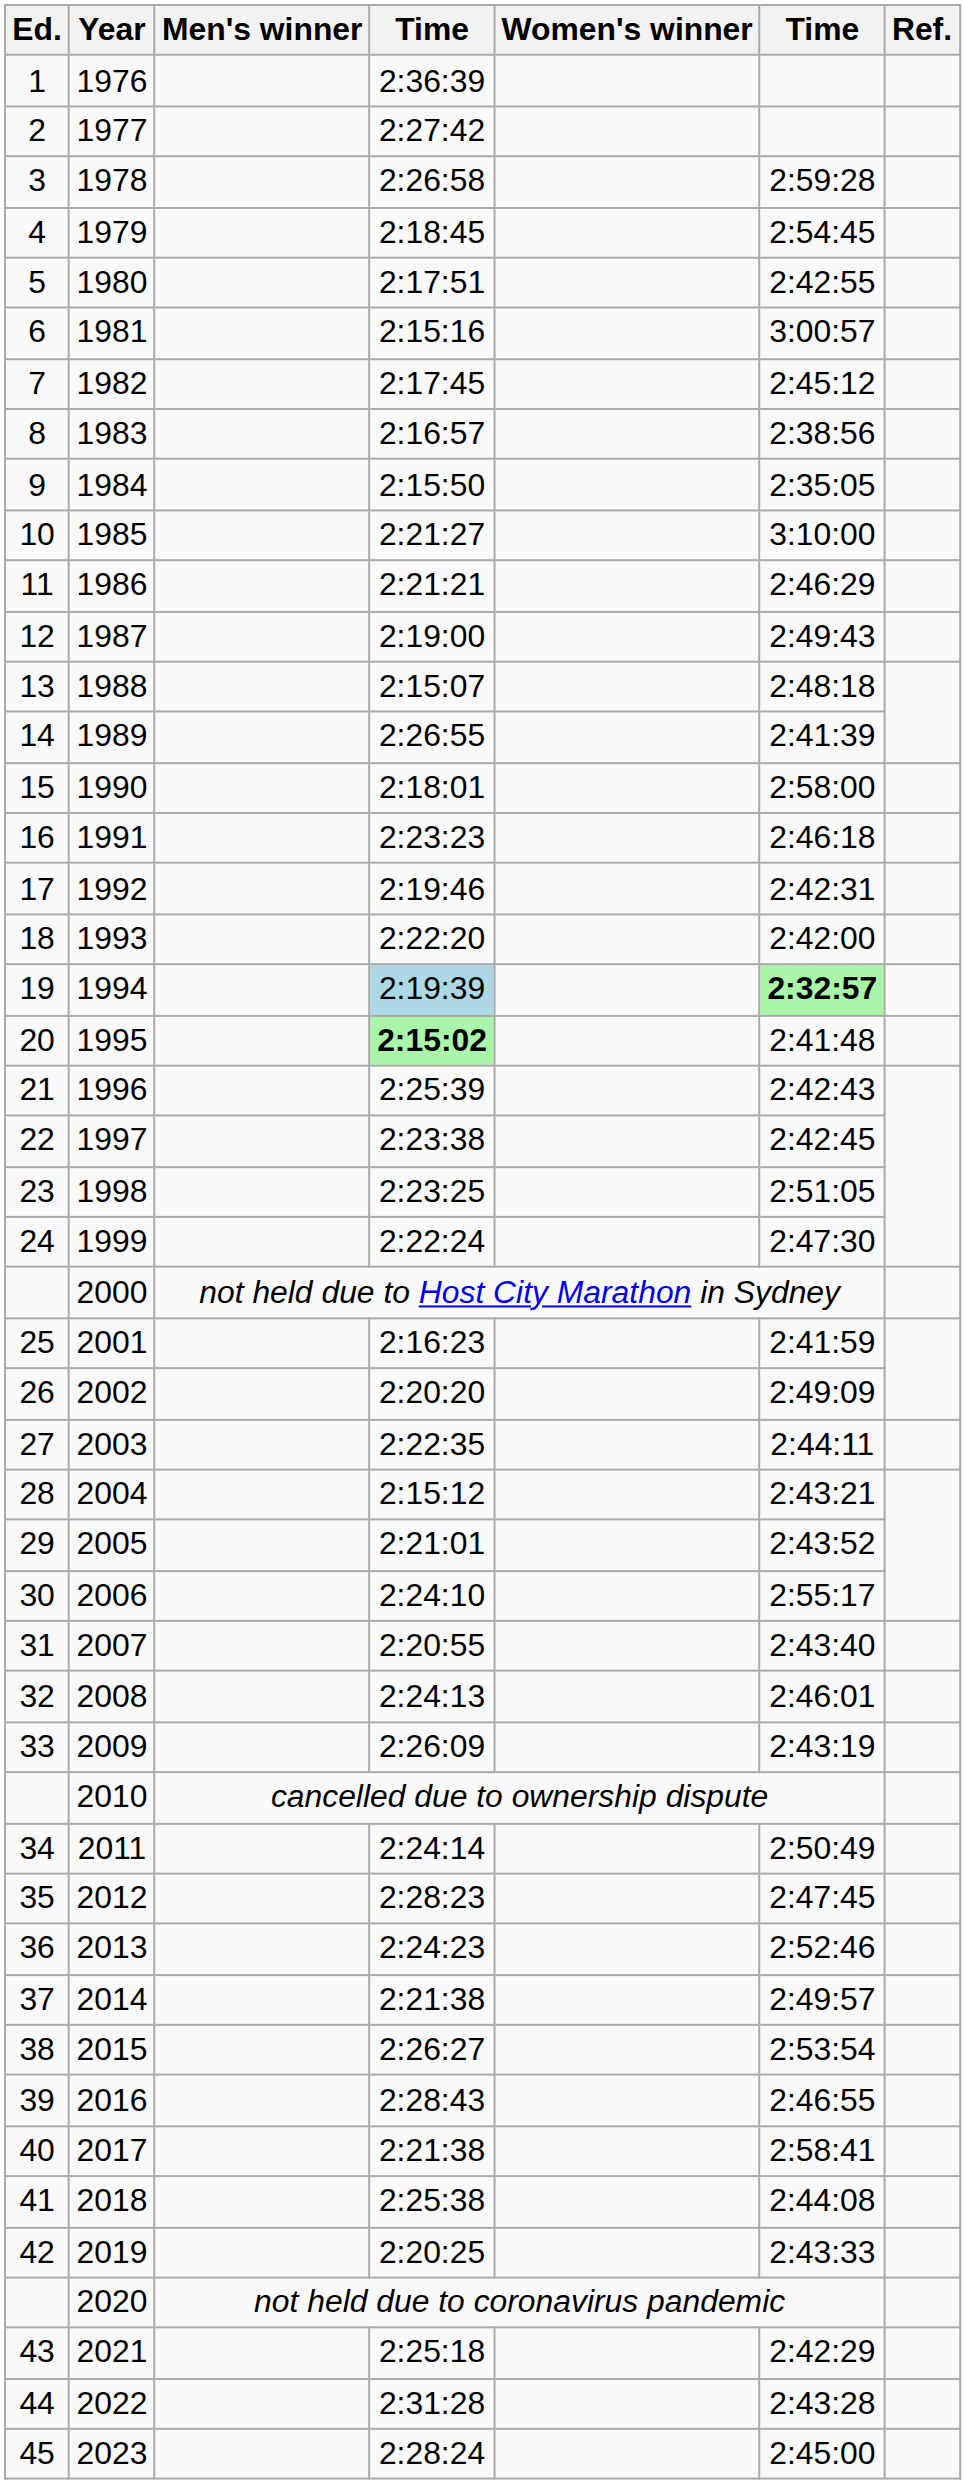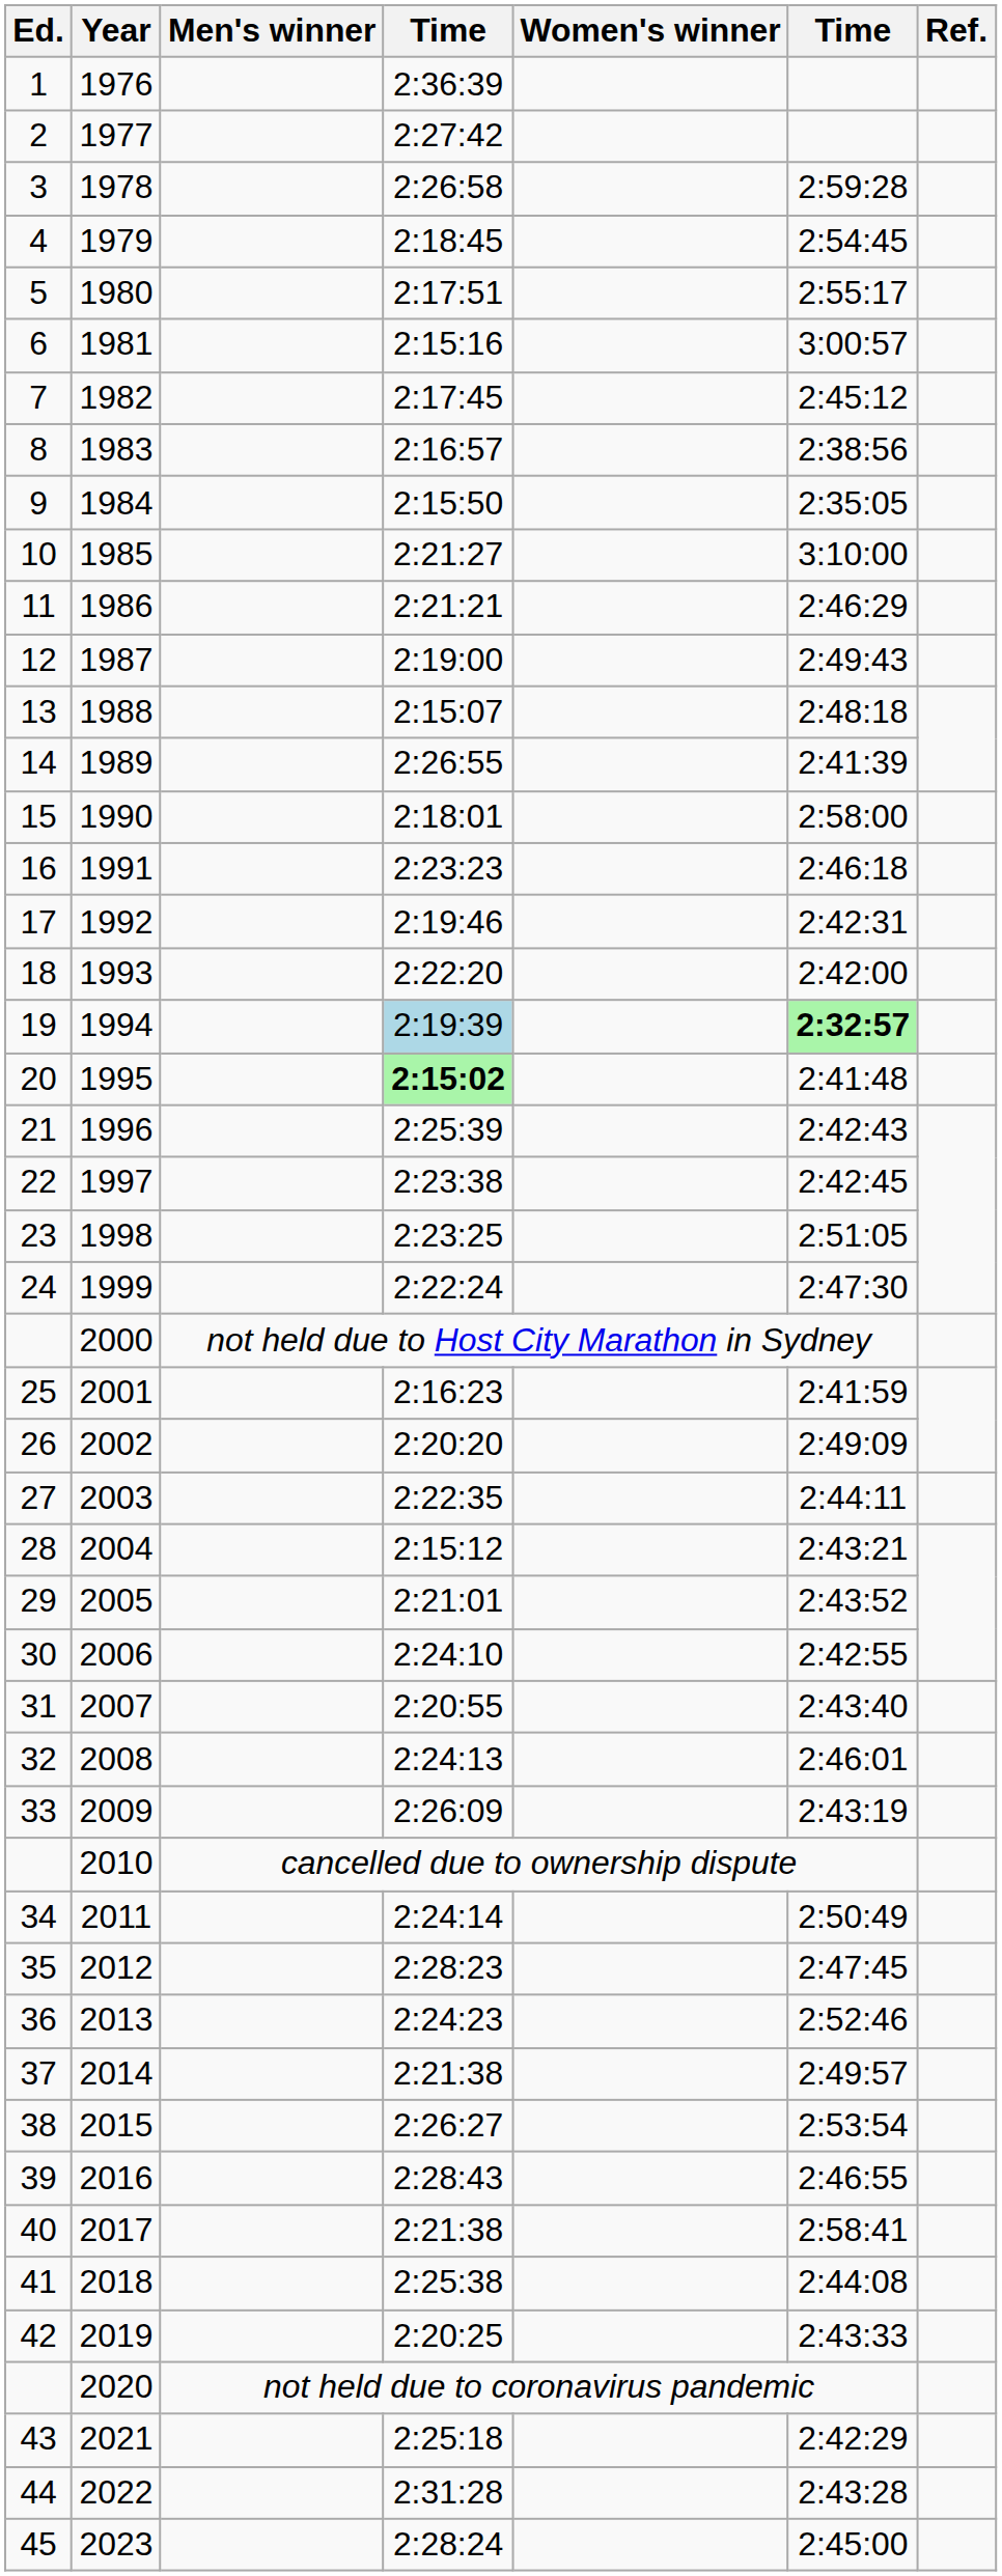1980 | column 6: 2:42:55 -> 2:55:17
2006 | column 6: 2:55:17 -> 2:42:55
